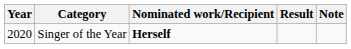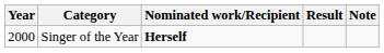Singer of the Year | Year: 2020 -> 2000
